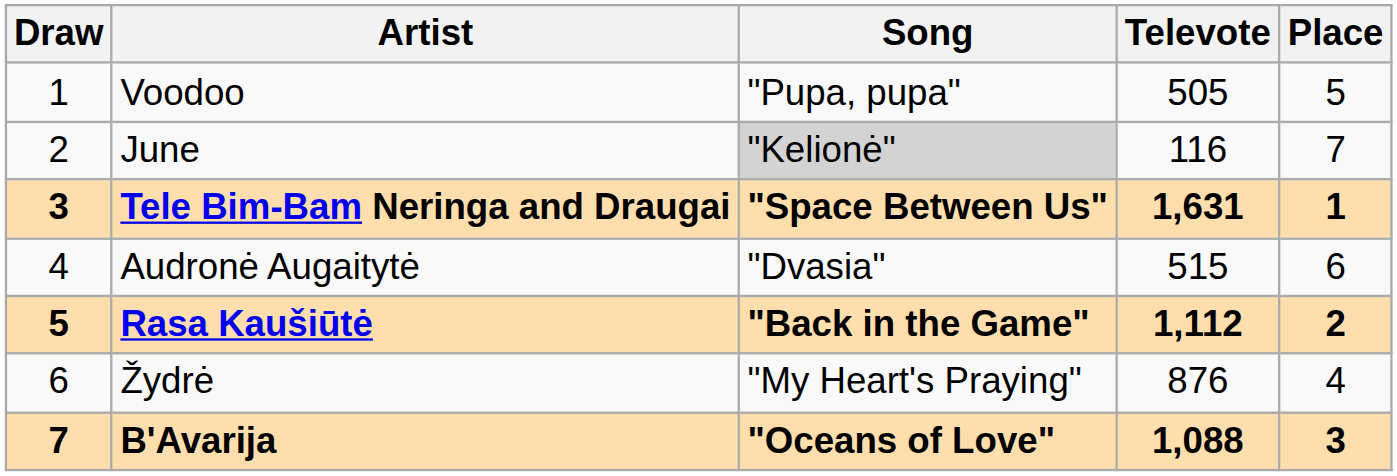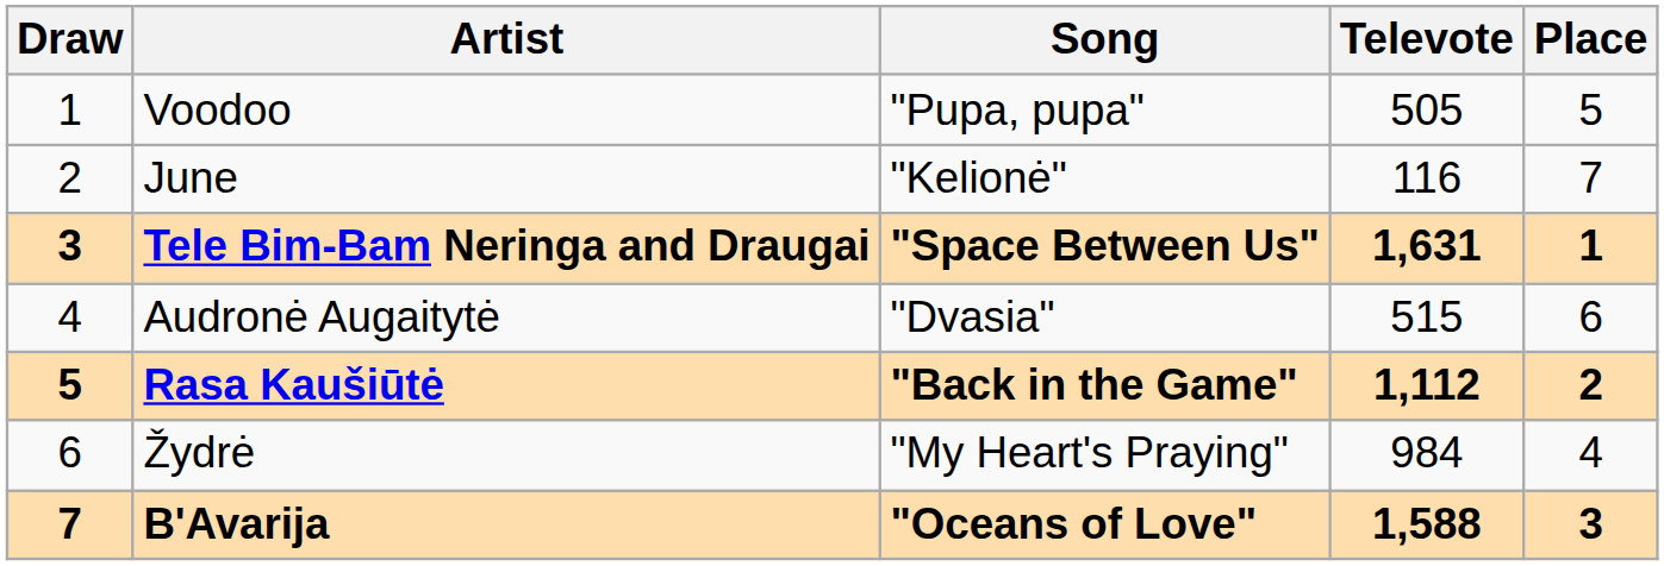June | Song: lightgrey background -> no background
Žydrė | Televote: 876 -> 984
B'Avarija | Televote: 1,088 -> 1,588
